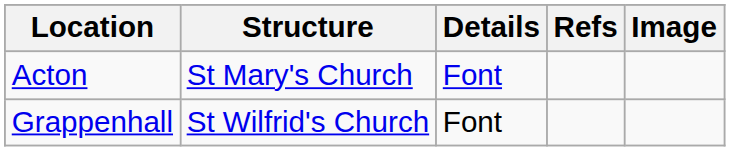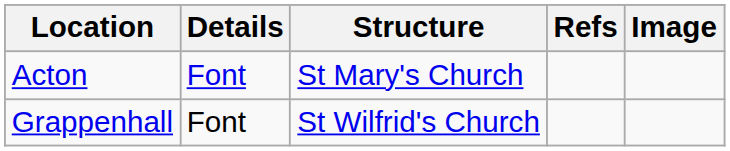columns swapped: Structure <-> Details
